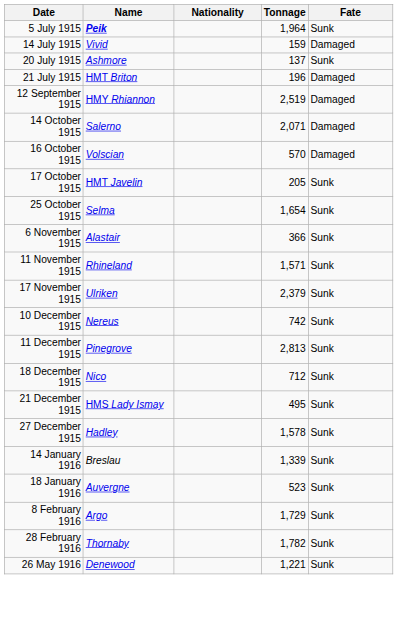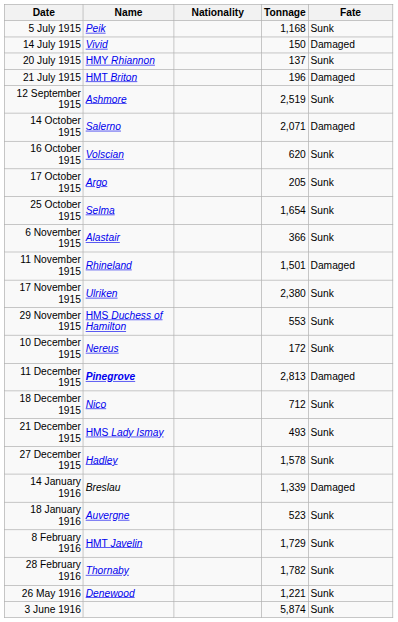5 July 1915 | Name: bold -> normal
5 July 1915 | Tonnage: 1,964 -> 1,168
14 July 1915 | Tonnage: 159 -> 150
20 July 1915 | Name: Ashmore -> HMY Rhiannon
12 September 1915 | Name: HMY Rhiannon -> Ashmore
12 September 1915 | Fate: Damaged -> Sunk
16 October 1915 | Tonnage: 570 -> 620
16 October 1915 | Fate: Damaged -> Sunk
17 October 1915 | Name: HMT Javelin -> Argo
11 November 1915 | Tonnage: 1,571 -> 1,501
11 November 1915 | Fate: Sunk -> Damaged
17 November 1915 | Tonnage: 2,379 -> 2,380
+ row: 29 November 1915 | HMS Duchess of Hamilton | 553 | Sunk
10 December 1915 | Tonnage: 742 -> 172
11 December 1915 | Name: normal -> bold
11 December 1915 | Fate: Sunk -> Damaged
21 December 1915 | Tonnage: 495 -> 493
14 January 1916 | Fate: Sunk -> Damaged
8 February 1916 | Name: Argo -> HMT Javelin
+ row: 3 June 1916 | 5,874 | Sunk
